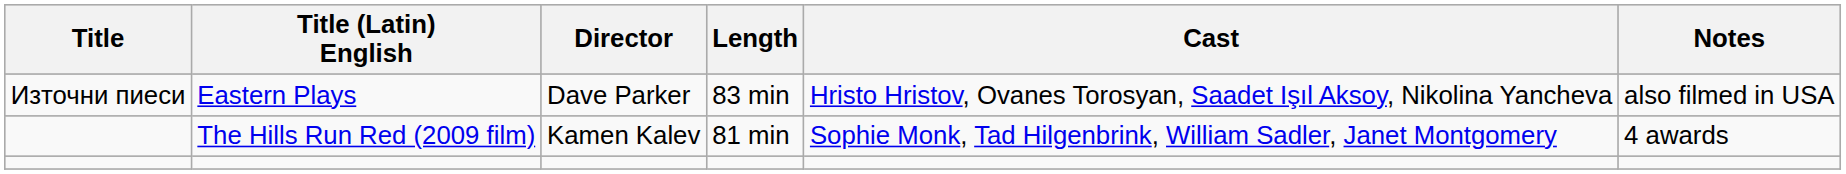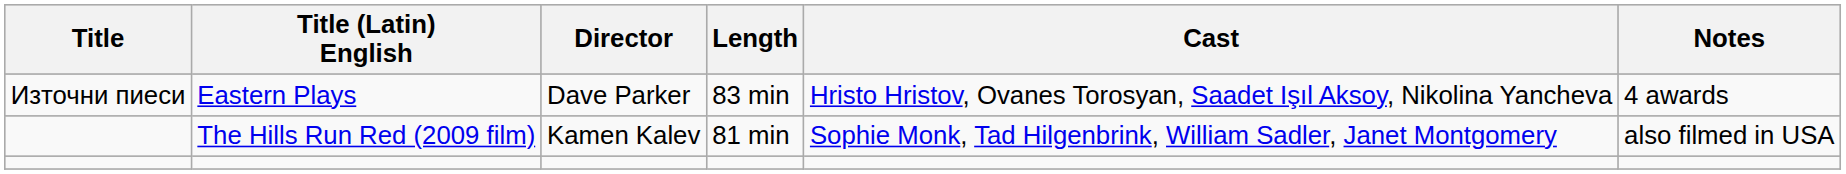Eastern Plays | Notes: also filmed in USA -> 4 awards
The Hills Run Red (2009 film) | Notes: 4 awards -> also filmed in USA
